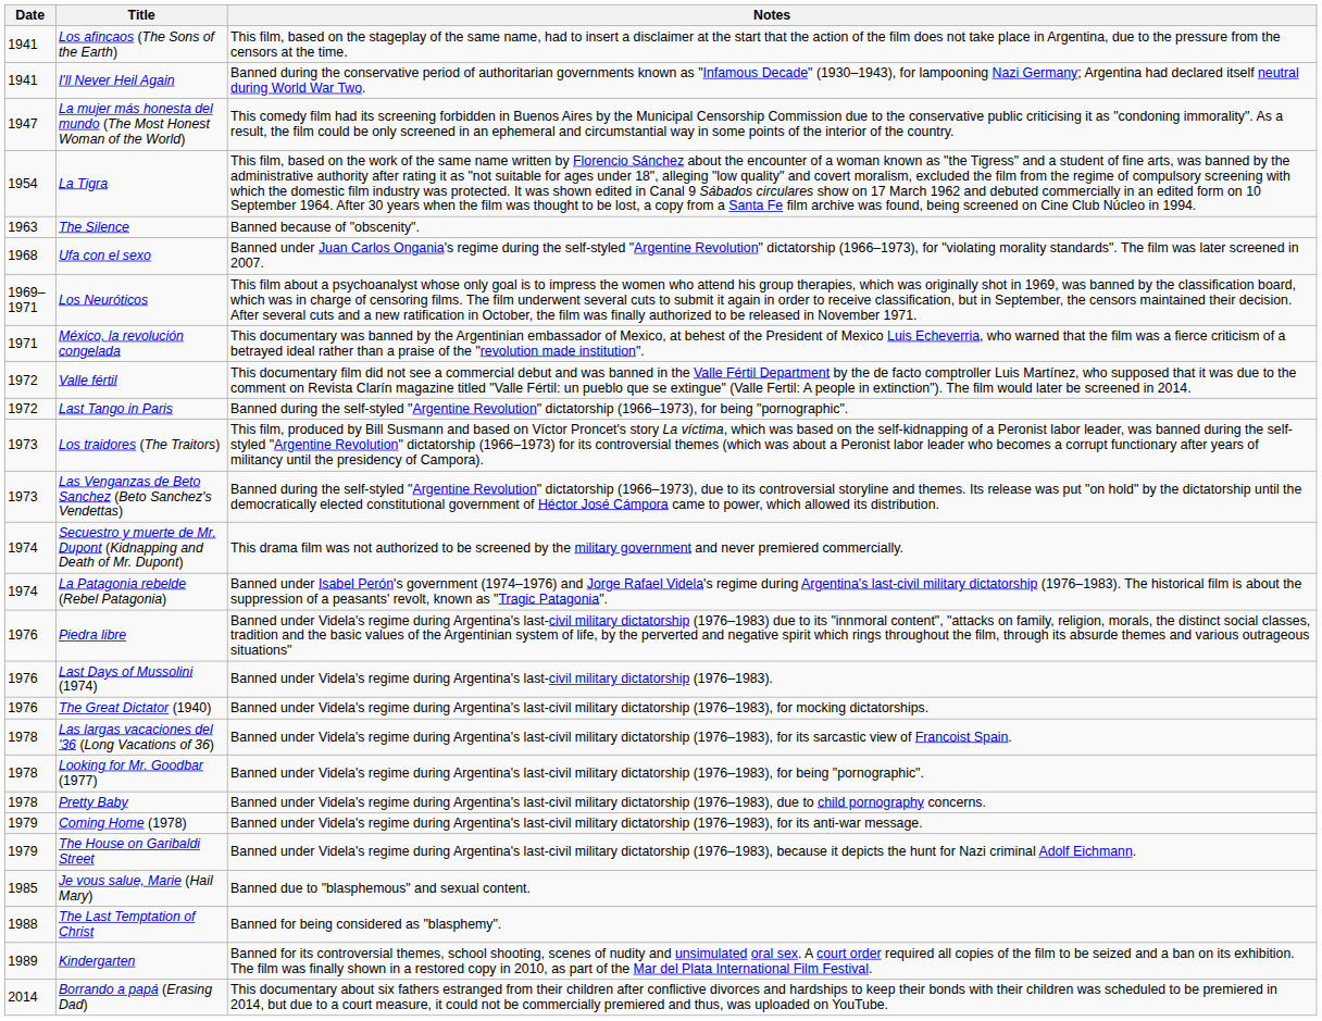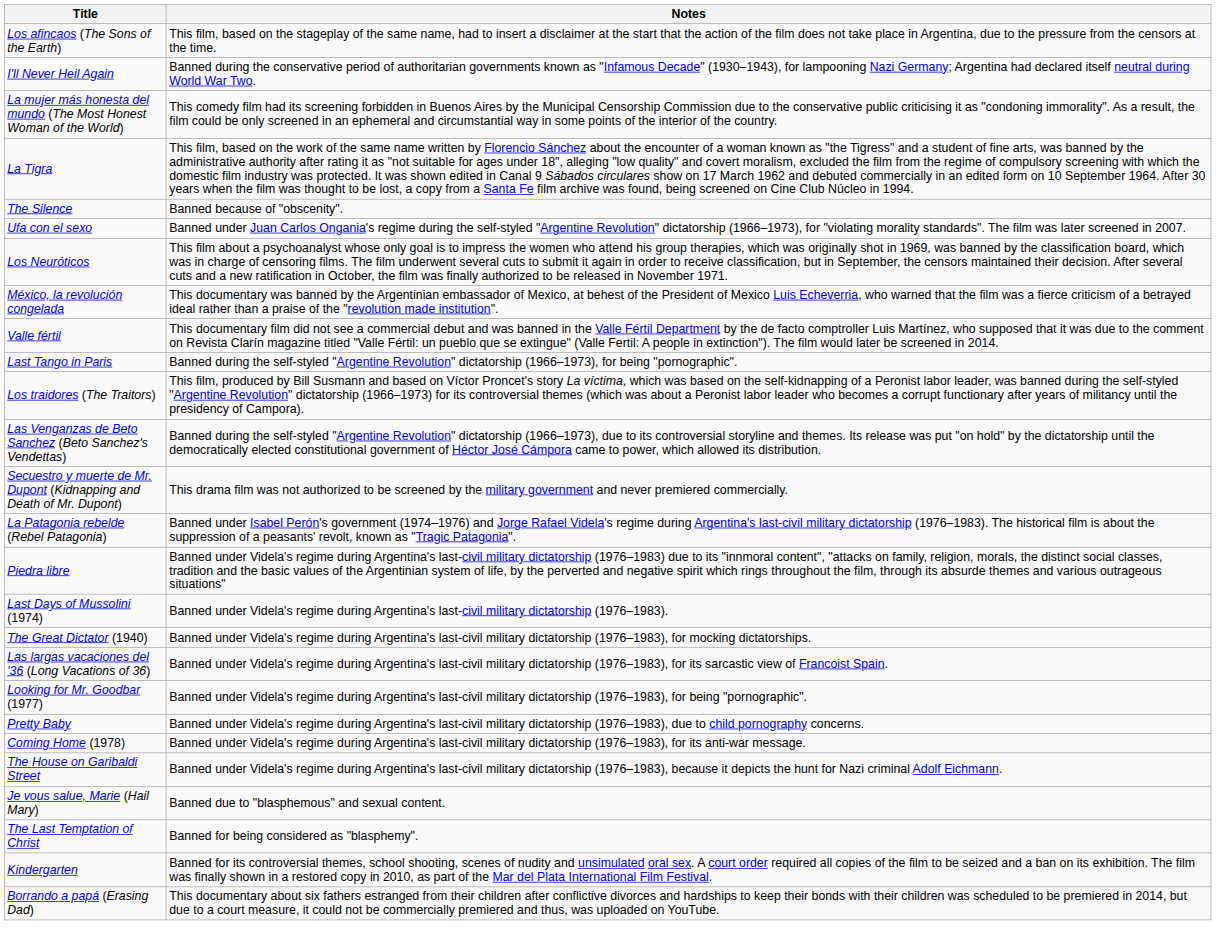- column: Date | 1941 | 1941 | 1947 | 1954 | 1963 | 1968 | 1969–1971 | 1971 | 1972 | 1972 | 1973 | 1973 | 1974 | 1974 | 1976 | 1976 | 1976 | 1978 | 1978 | 1978 | 1979 | 1979 | 1985 | 1988 | 1989 | 2014
